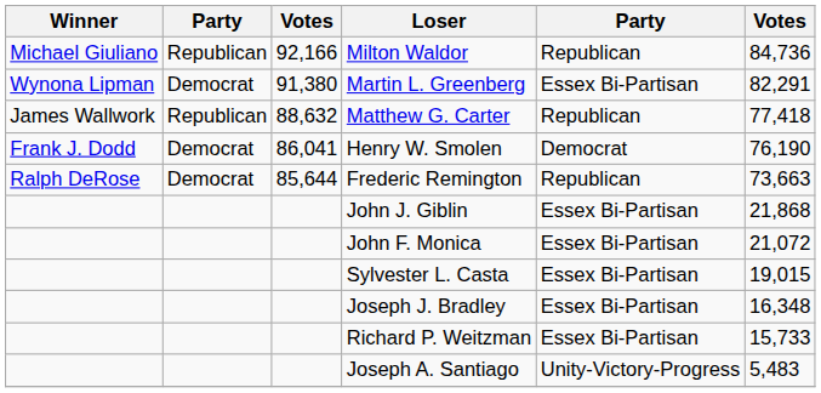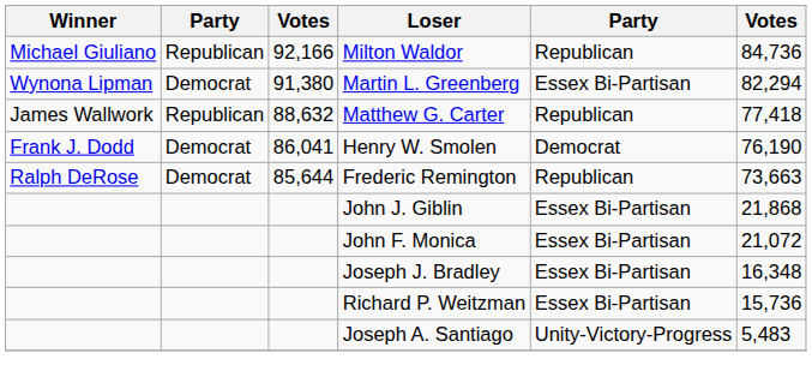Martin L. Greenberg | column 6: 82,291 -> 82,294
- row: Sylvester L. Casta | Essex Bi-Partisan | 19,015
Richard P. Weitzman | column 6: 15,733 -> 15,736
